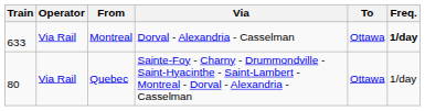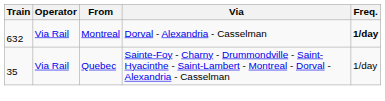- column: To | Ottawa | Ottawa
Montreal | Train: 633 -> 632
Quebec | Train: 80 -> 35
